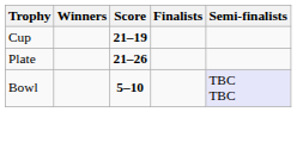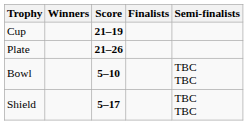Bowl | Semi-finalists: lavender background -> no background
+ row: Shield | 5–17 | TBC TBC
